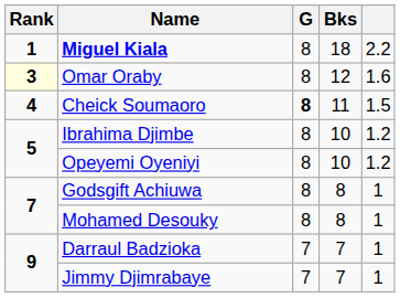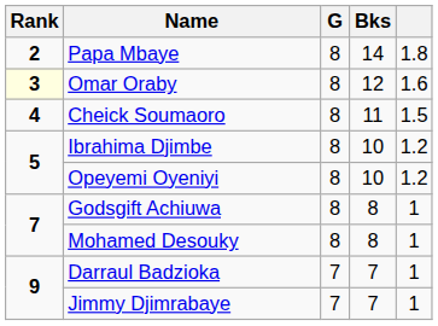- row: 1 | Miguel Kiala | 8 | 18 | 2.2
+ row: 2 | Papa Mbaye | 8 | 14 | 1.8
Cheick Soumaoro | G: bold -> normal
